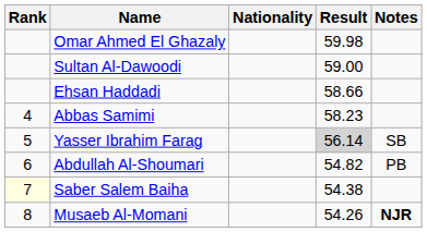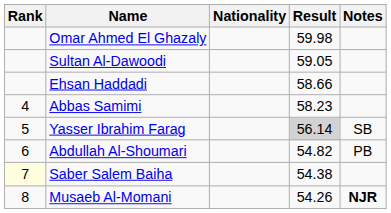Sultan Al-Dawoodi | Result: 59.00 -> 59.05
